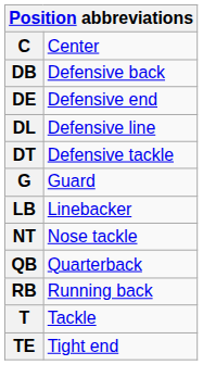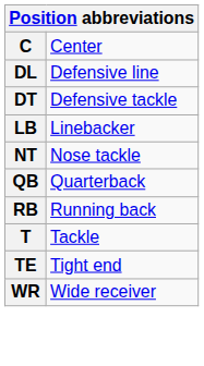- row: DB | Defensive back
- row: DE | Defensive end
- row: G | Guard
+ row: WR | Wide receiver
